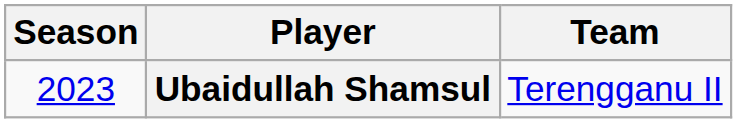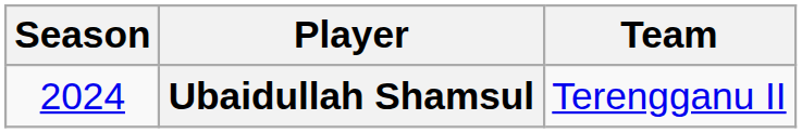Ubaidullah Shamsul | Season: 2023 -> 2024
